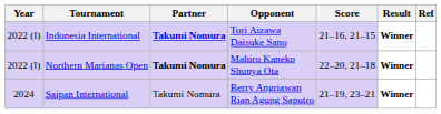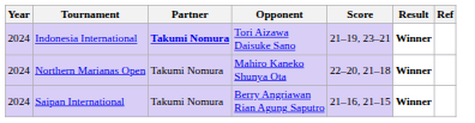Indonesia International | Year: 2022 (I) -> 2024
Indonesia International | Score: 21–16, 21–15 -> 21–19, 23–21
Northern Marianas Open | Year: 2022 (I) -> 2024
Northern Marianas Open | Partner: bold -> normal
Saipan International | Score: 21–19, 23–21 -> 21–16, 21–15
